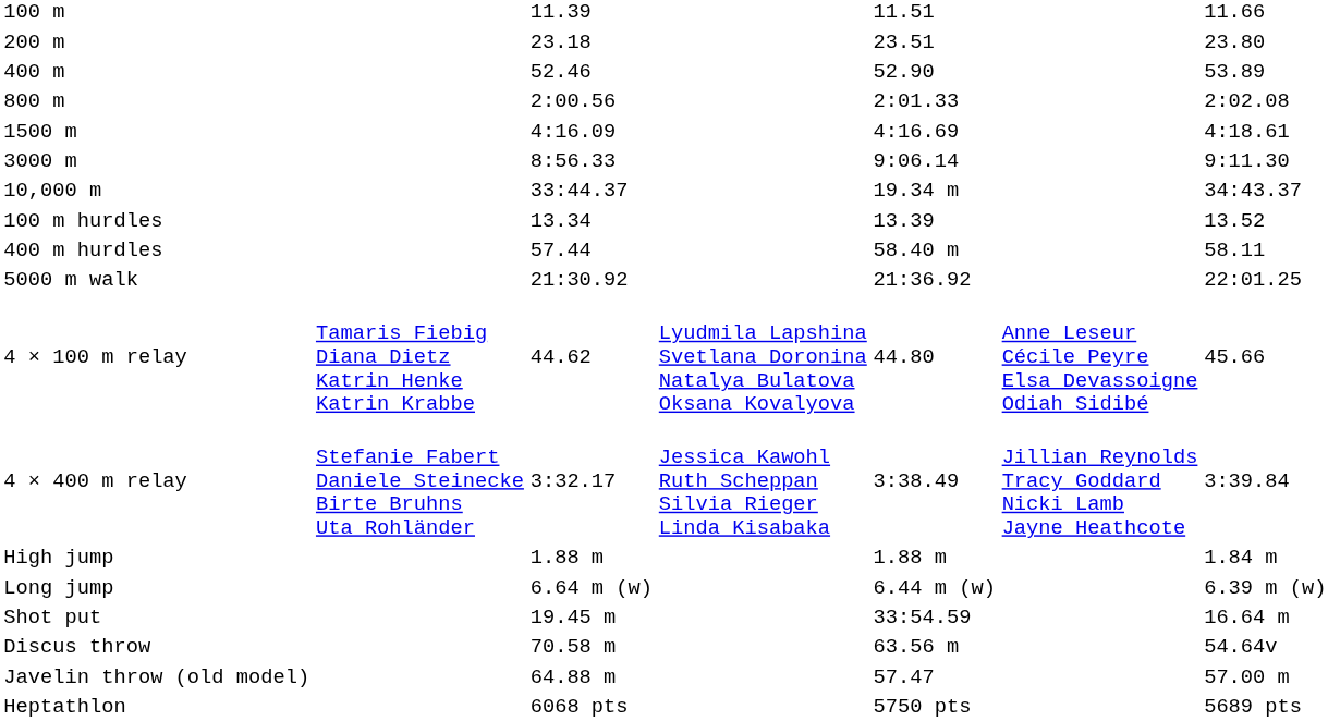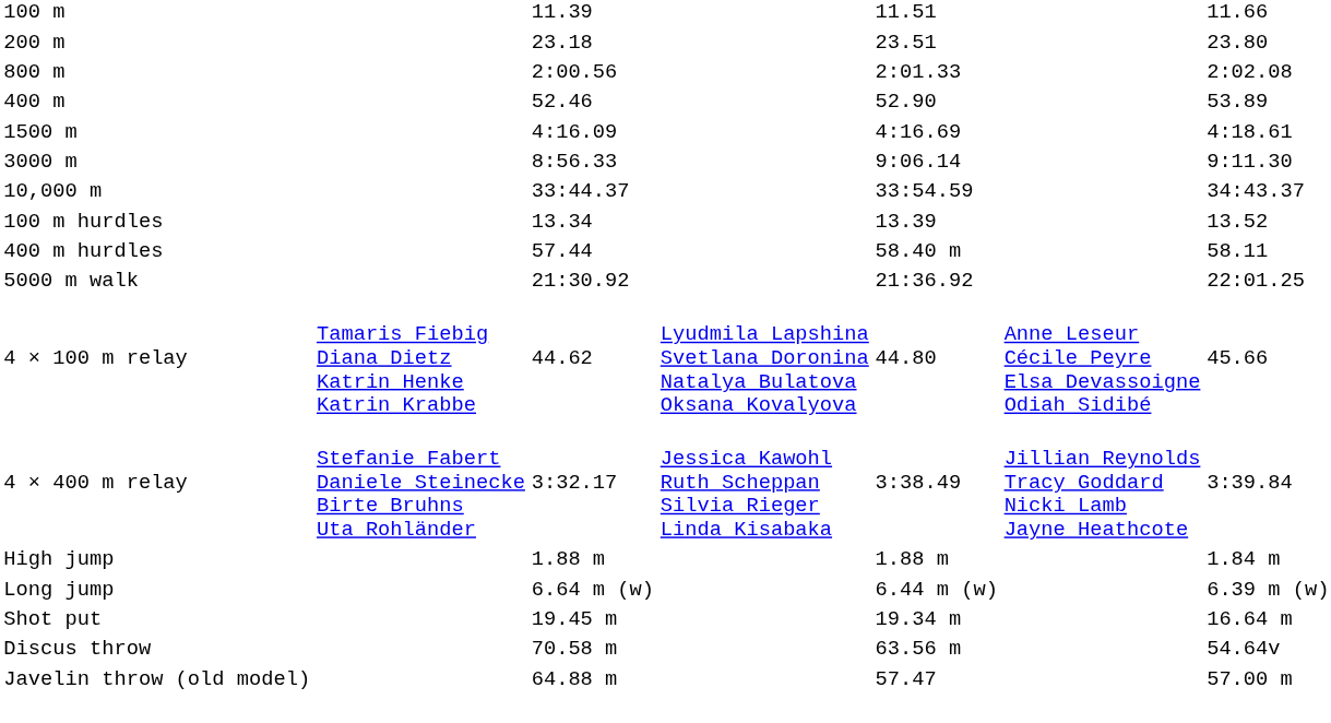rows swapped: 400 m <-> 800 m
10,000 m | column 5: 19.34 m -> 33:54.59
Shot put | column 5: 33:54.59 -> 19.34 m
- row: Heptathlon | 6068 pts | 5750 pts | 5689 pts
